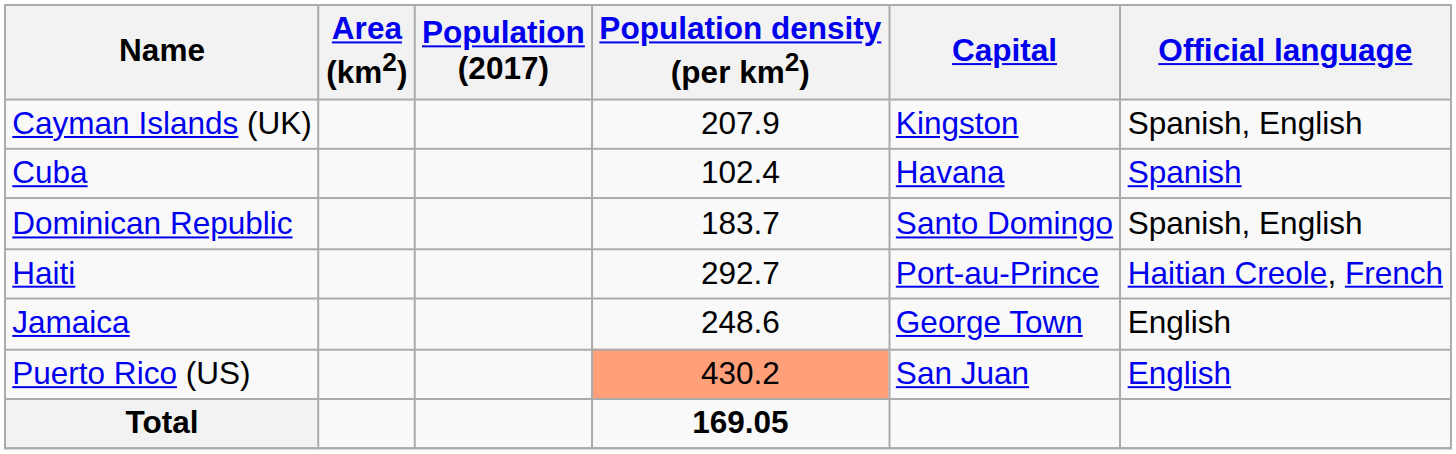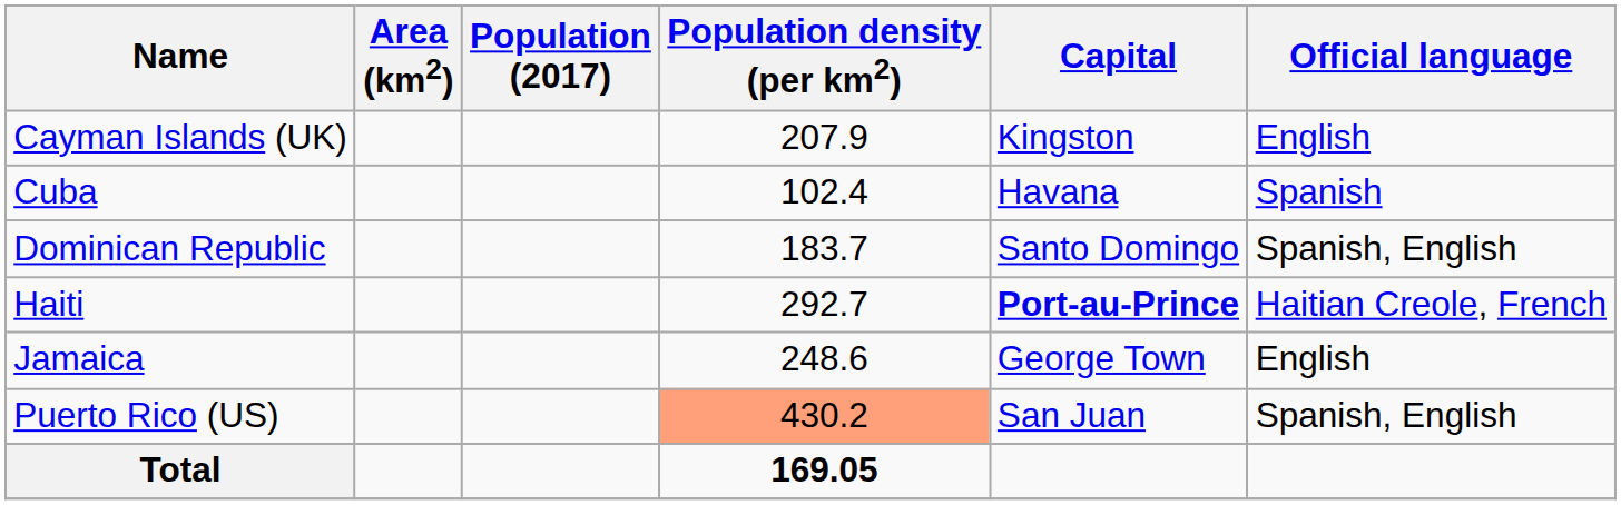Cayman Islands (UK) | Official language: Spanish, English -> English
Haiti | Capital: normal -> bold
Puerto Rico (US) | Official language: English -> Spanish, English
